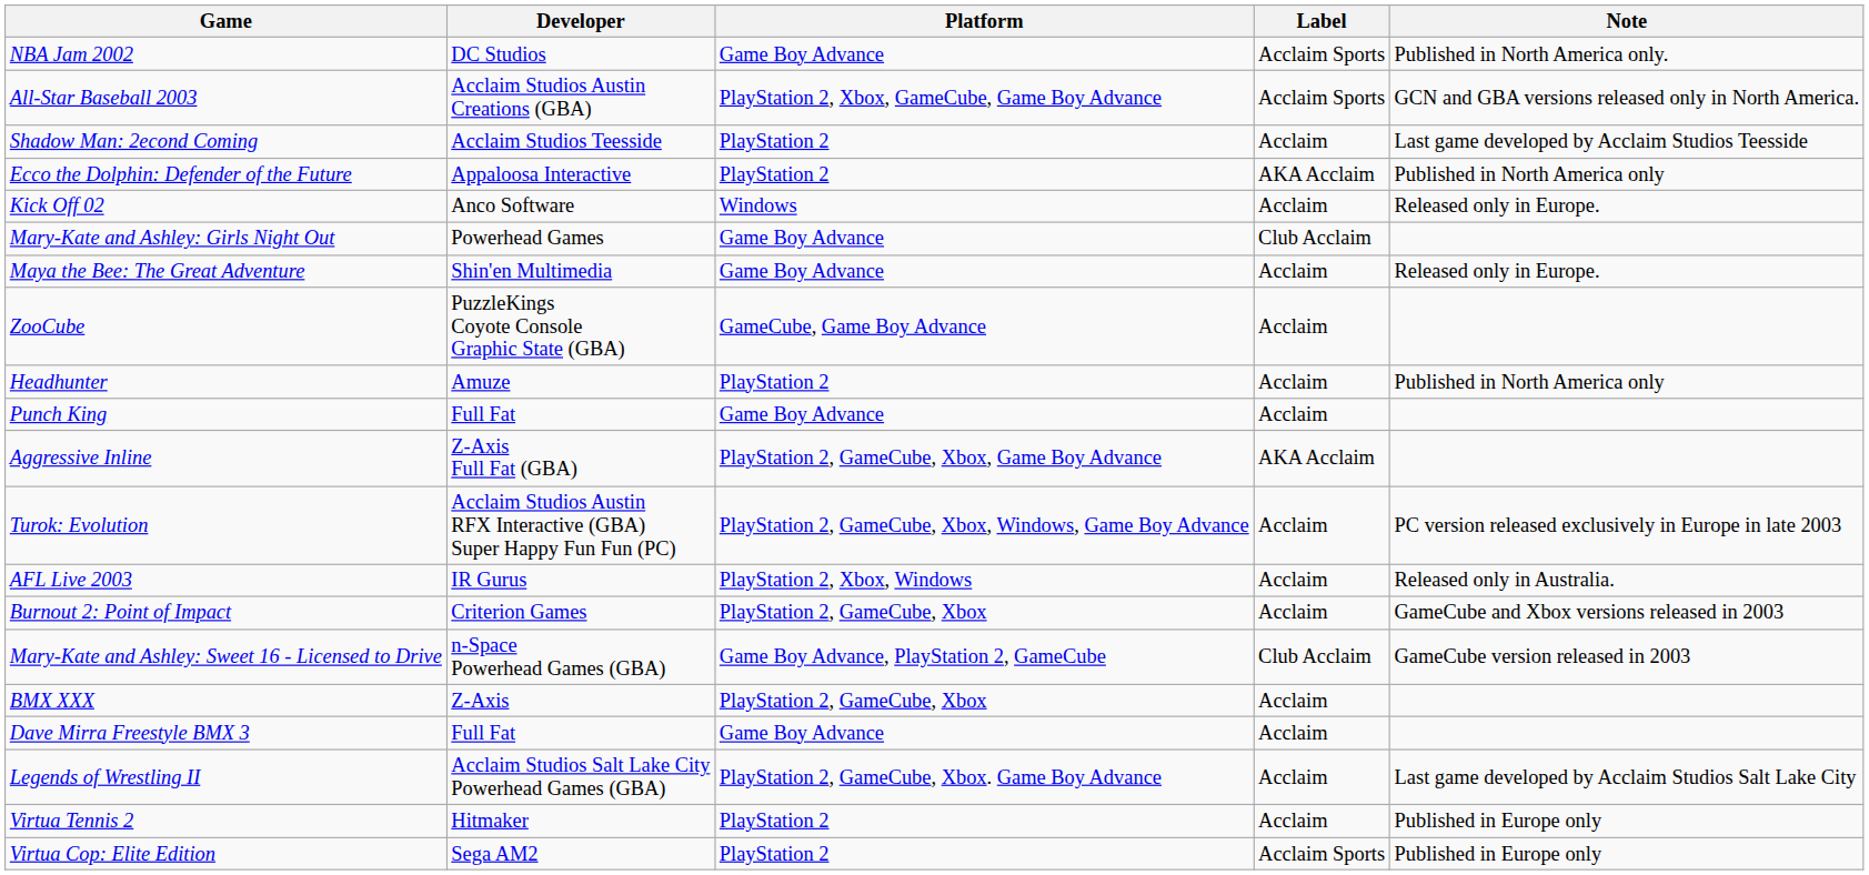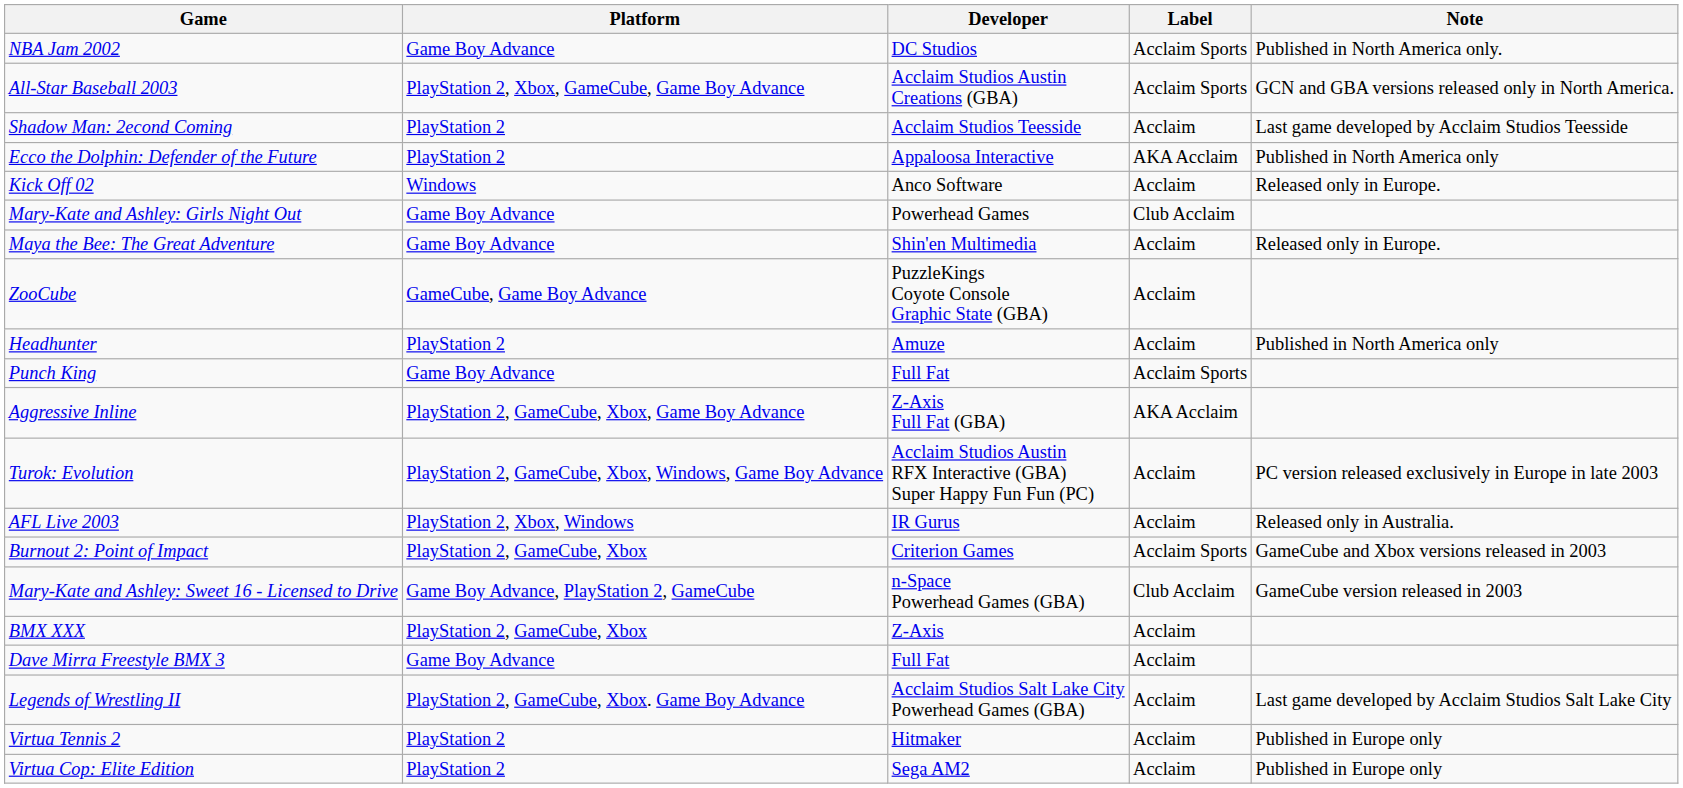columns swapped: Developer <-> Platform
Punch King | Label: Acclaim -> Acclaim Sports
Burnout 2: Point of Impact | Label: Acclaim -> Acclaim Sports
Virtua Cop: Elite Edition | Label: Acclaim Sports -> Acclaim
